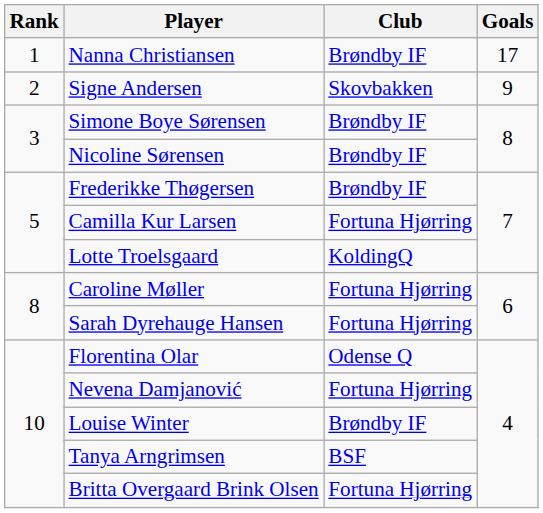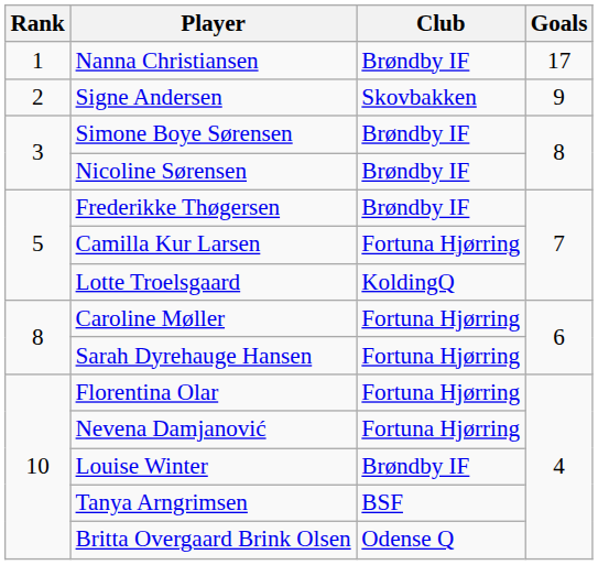Florentina Olar | Club: Odense Q -> Fortuna Hjørring
Britta Overgaard Brink Olsen | Club: Fortuna Hjørring -> Odense Q
